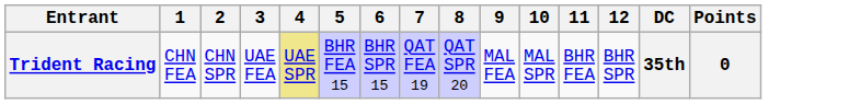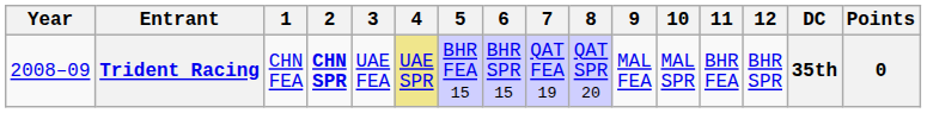+ column: Year | 2008–09
Trident Racing | 2: normal -> bold
